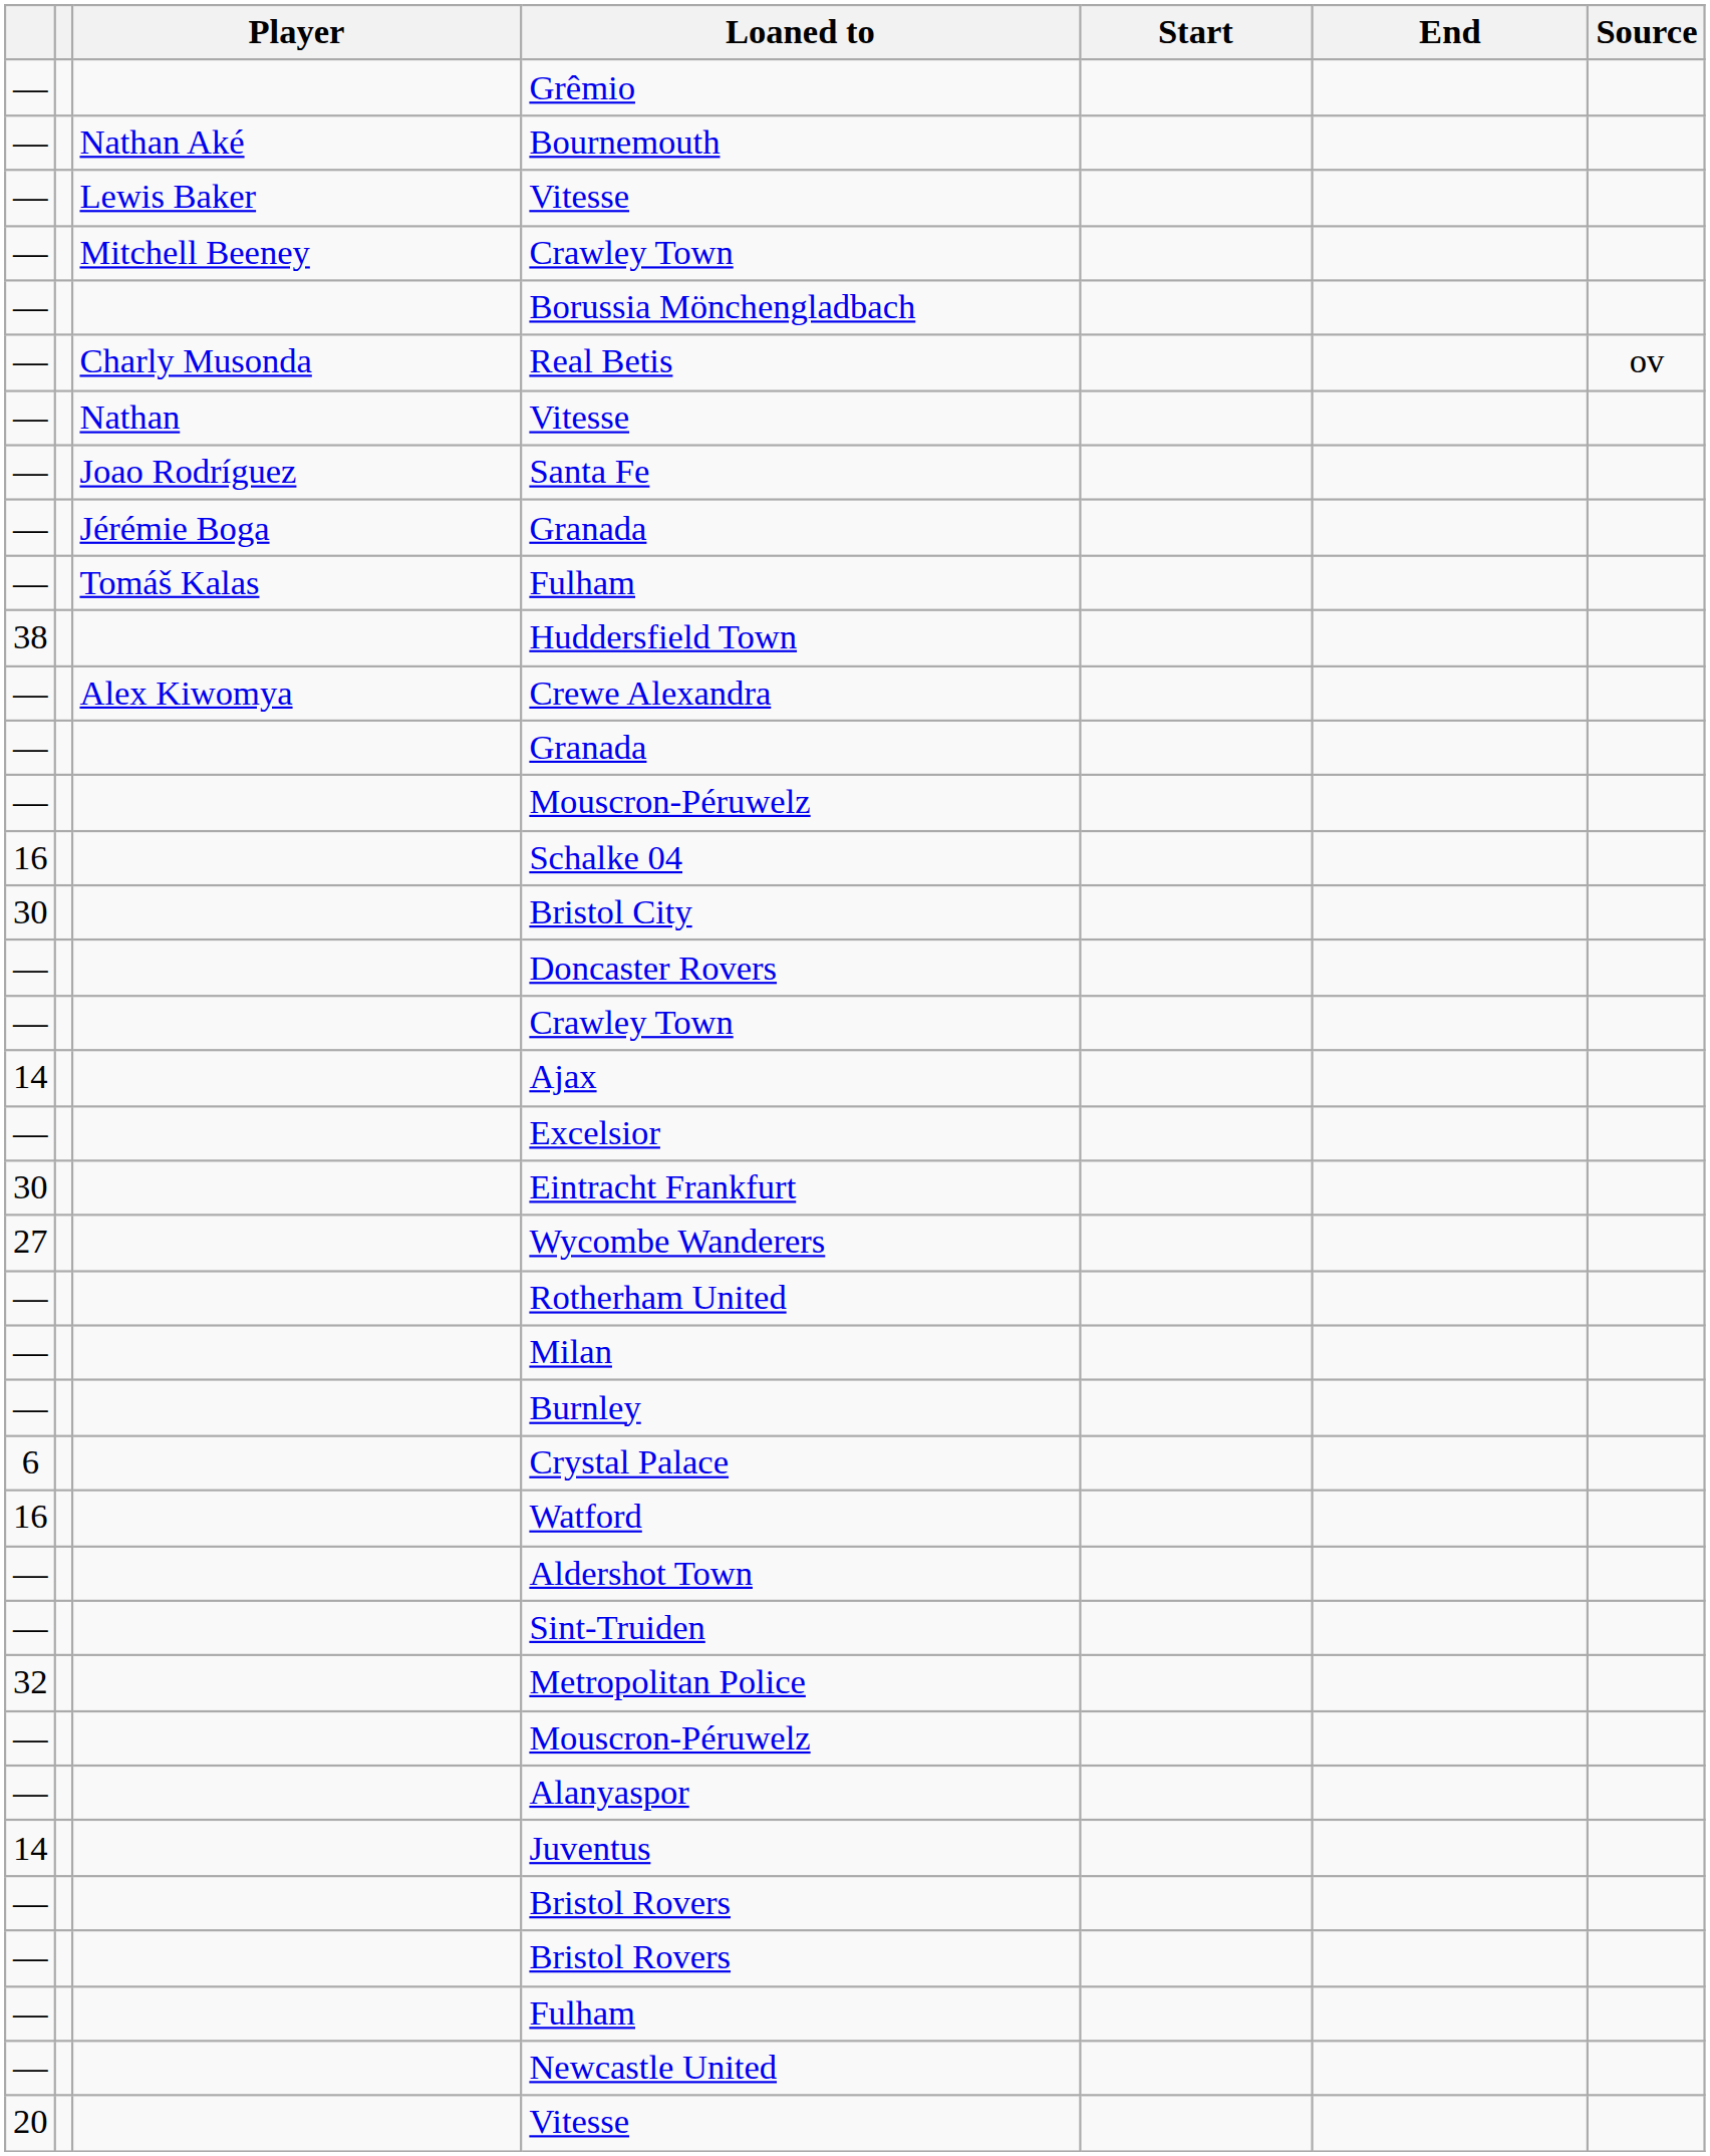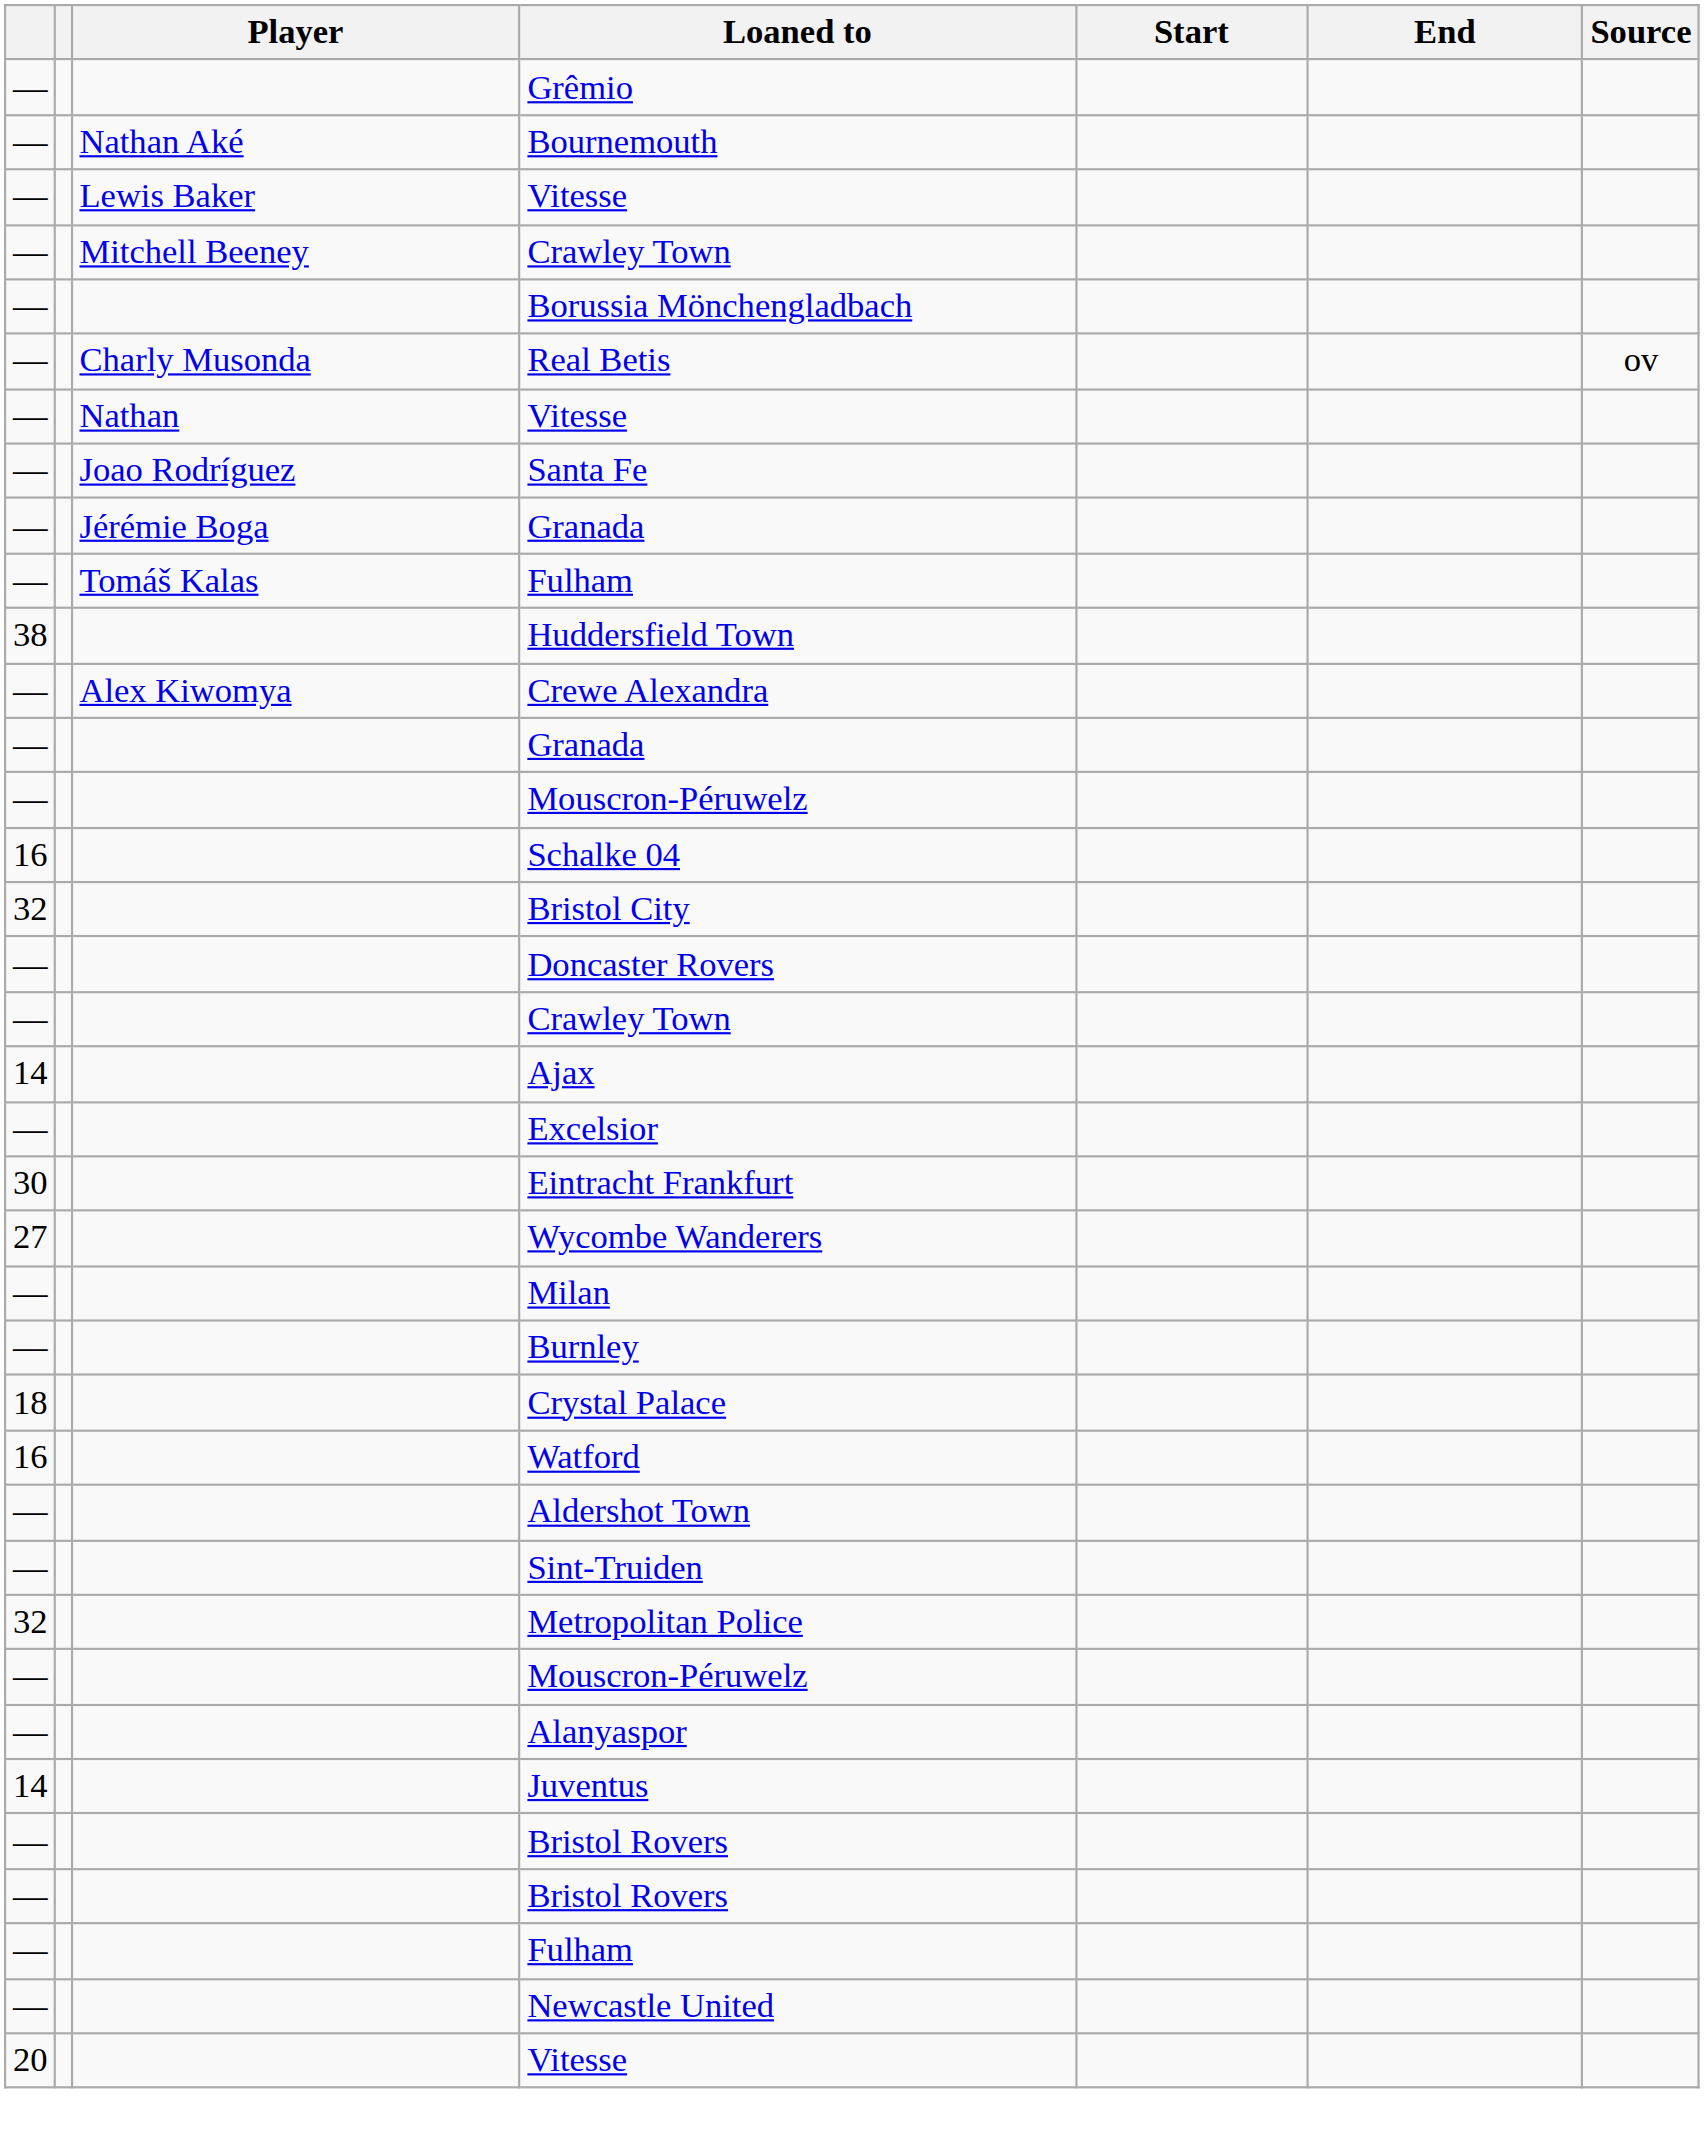Bristol City | column 1: 30 -> 32
- row: — | Rotherham United
Crystal Palace | column 1: 6 -> 18
